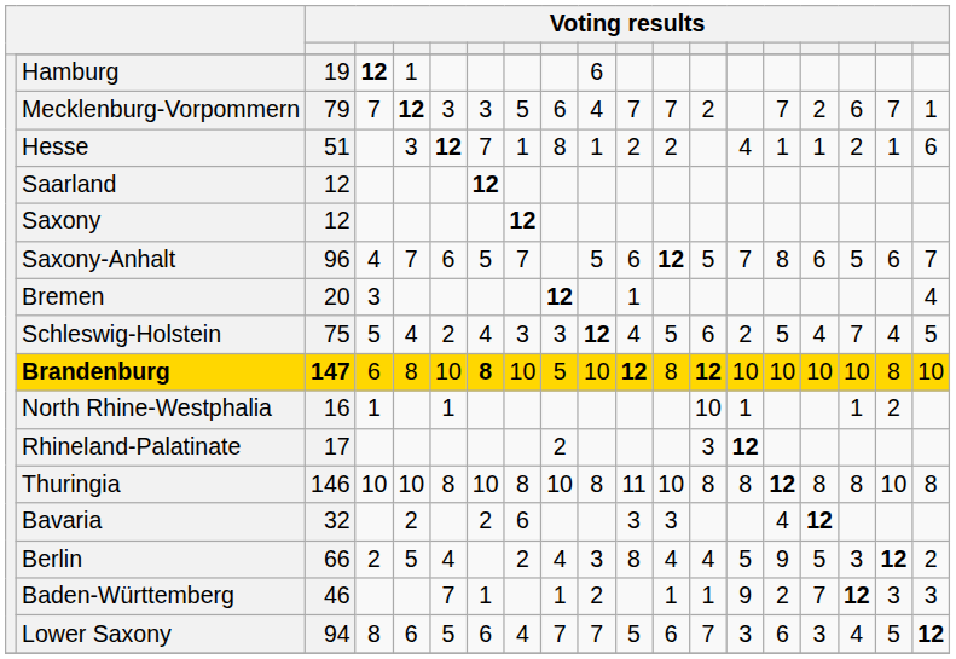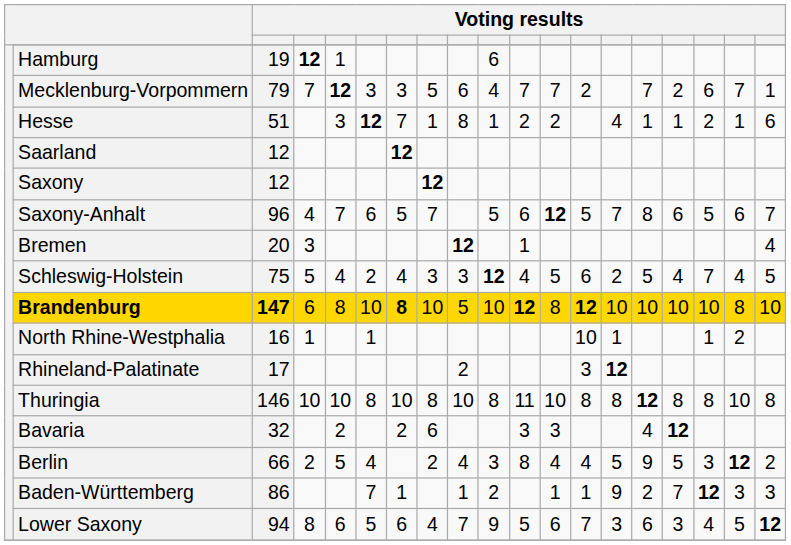Baden-Württemberg | column 3: 46 -> 86
Lower Saxony | column 10: 7 -> 9
